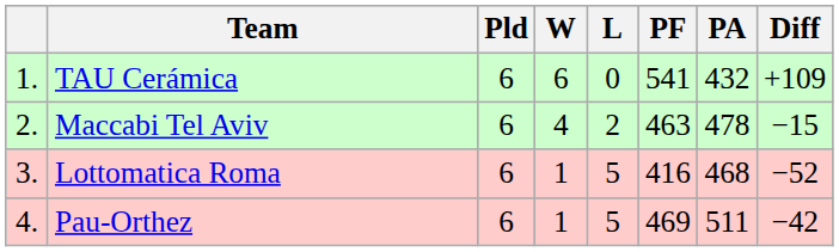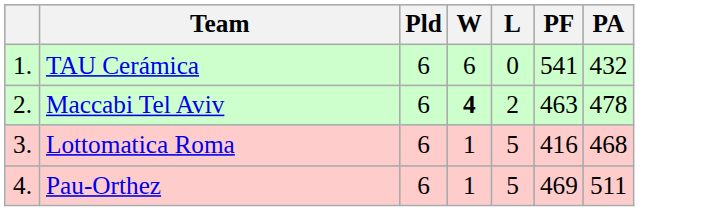- column: Diff | +109 | −15 | −52 | −42
Maccabi Tel Aviv | W: normal -> bold
